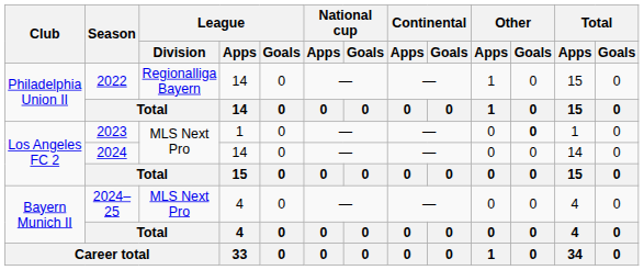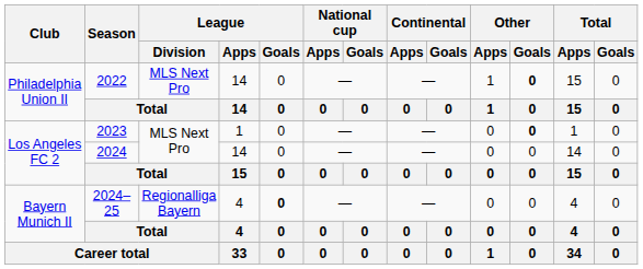2022 | League / Division: Regionalliga Bayern -> MLS Next Pro
2022 | Other / Goals: normal -> bold
2024–25 | League / Division: MLS Next Pro -> Regionalliga Bayern
2024–25 | League / Goals: normal -> bold
